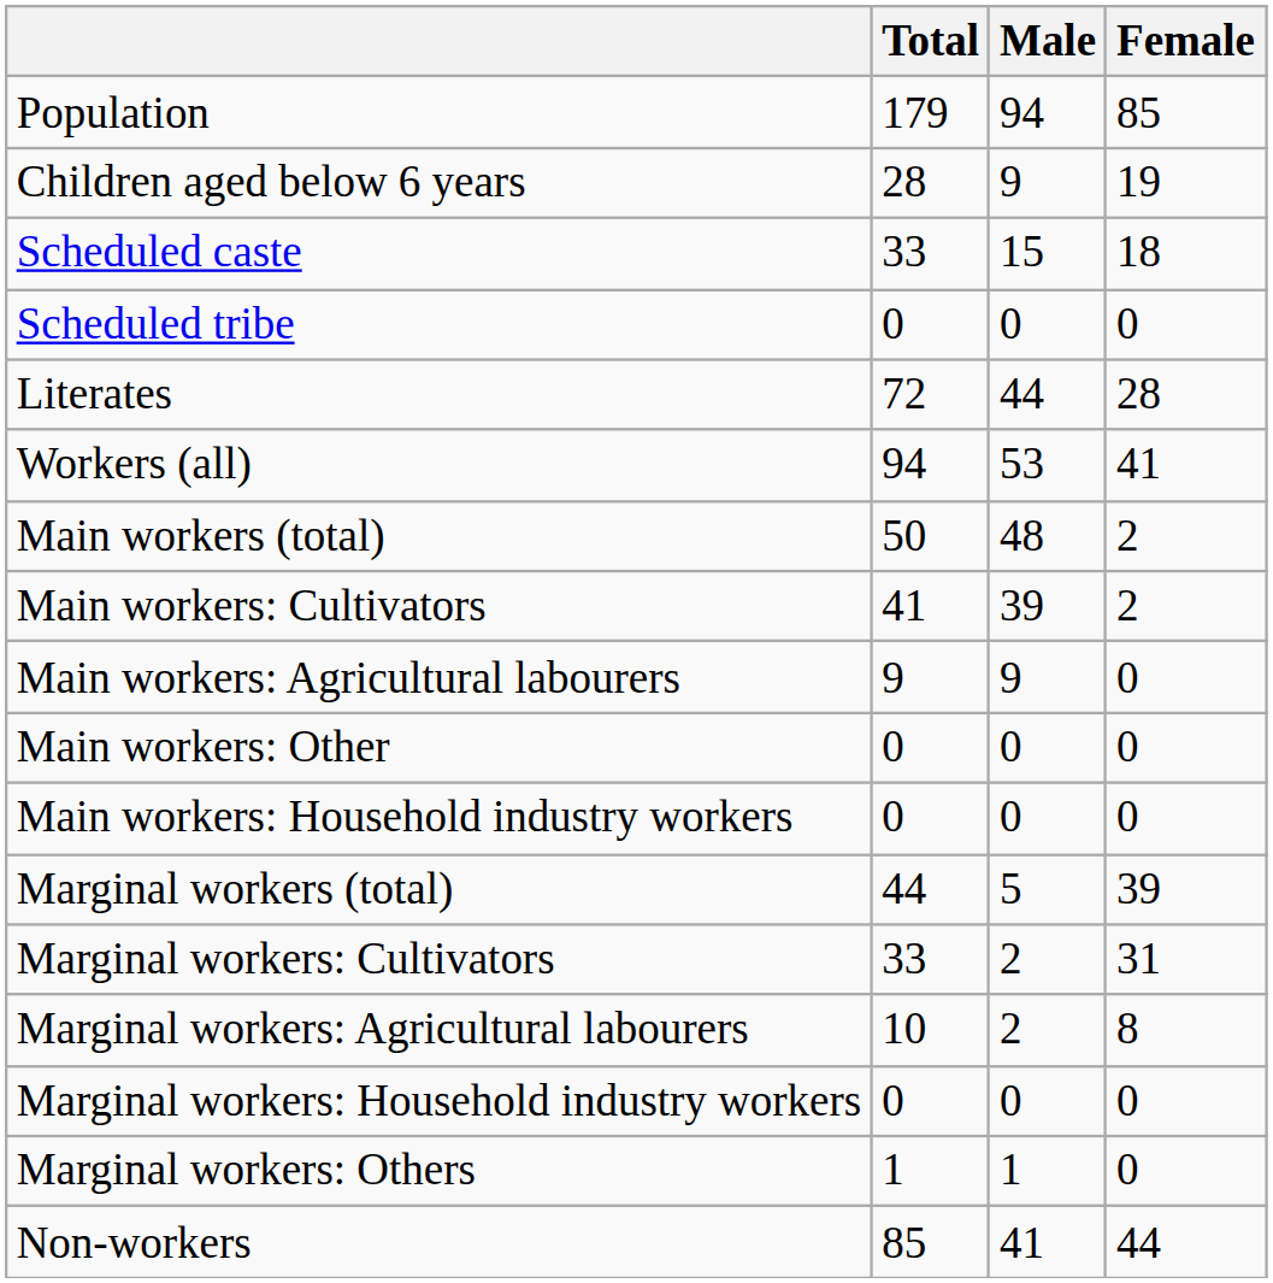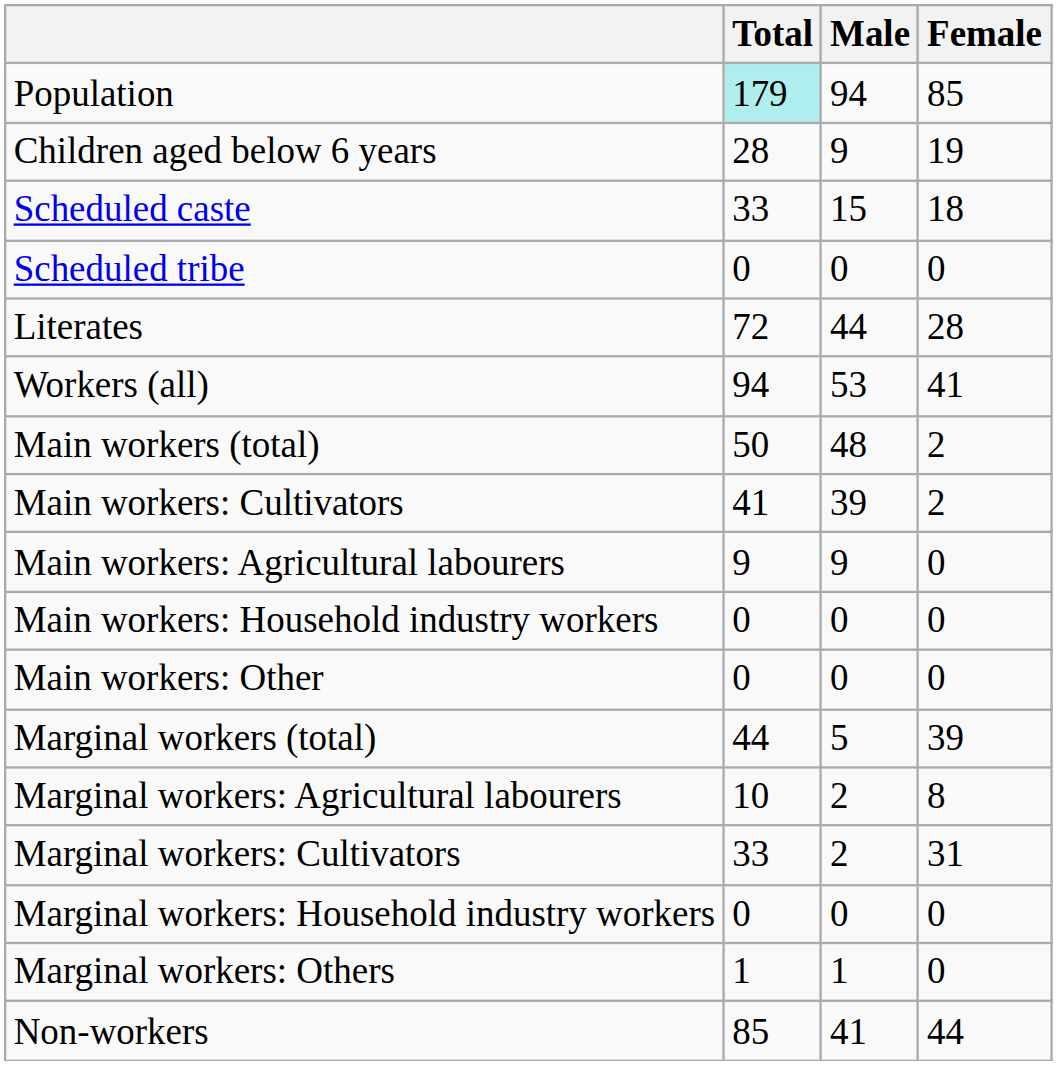Population | Total: no background -> paleturquoise background
rows swapped: Main workers: Household industry workers <-> Main workers: Other
rows swapped: Marginal workers: Cultivators <-> Marginal workers: Agricultural labourers
